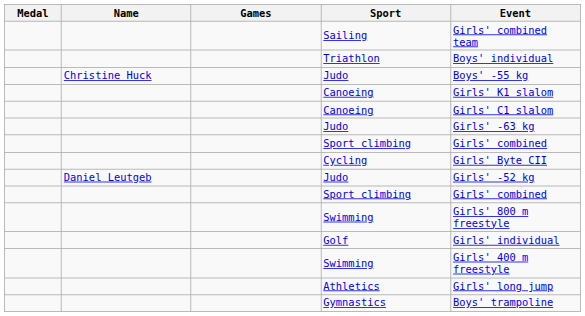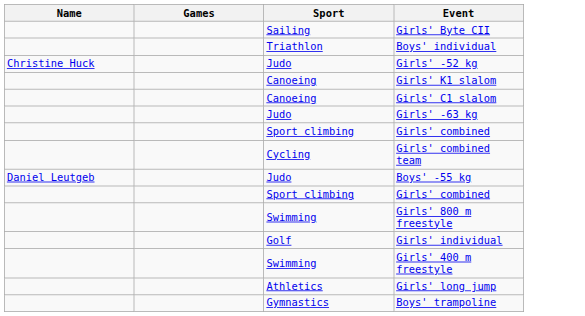- column: Medal
Sailing | Event: Girls' combined team -> Girls' Byte CII
Christine Huck / Judo | Event: Boys' -55 kg -> Girls' -52 kg
Cycling | Event: Girls' Byte CII -> Girls' combined team
Daniel Leutgeb / Judo | Event: Girls' -52 kg -> Boys' -55 kg
